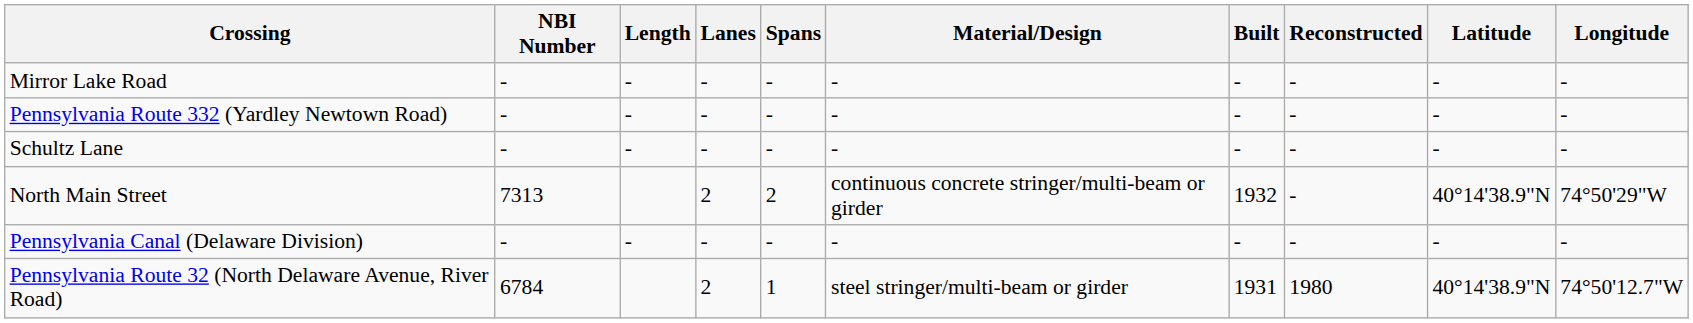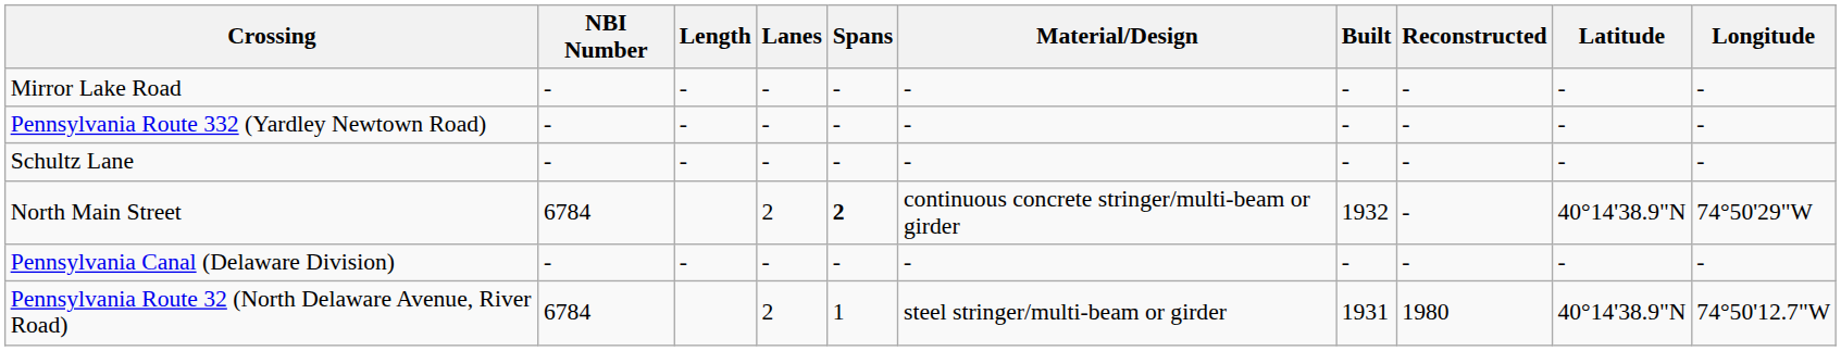North Main Street | NBI Number: 7313 -> 6784
North Main Street | Spans: normal -> bold
